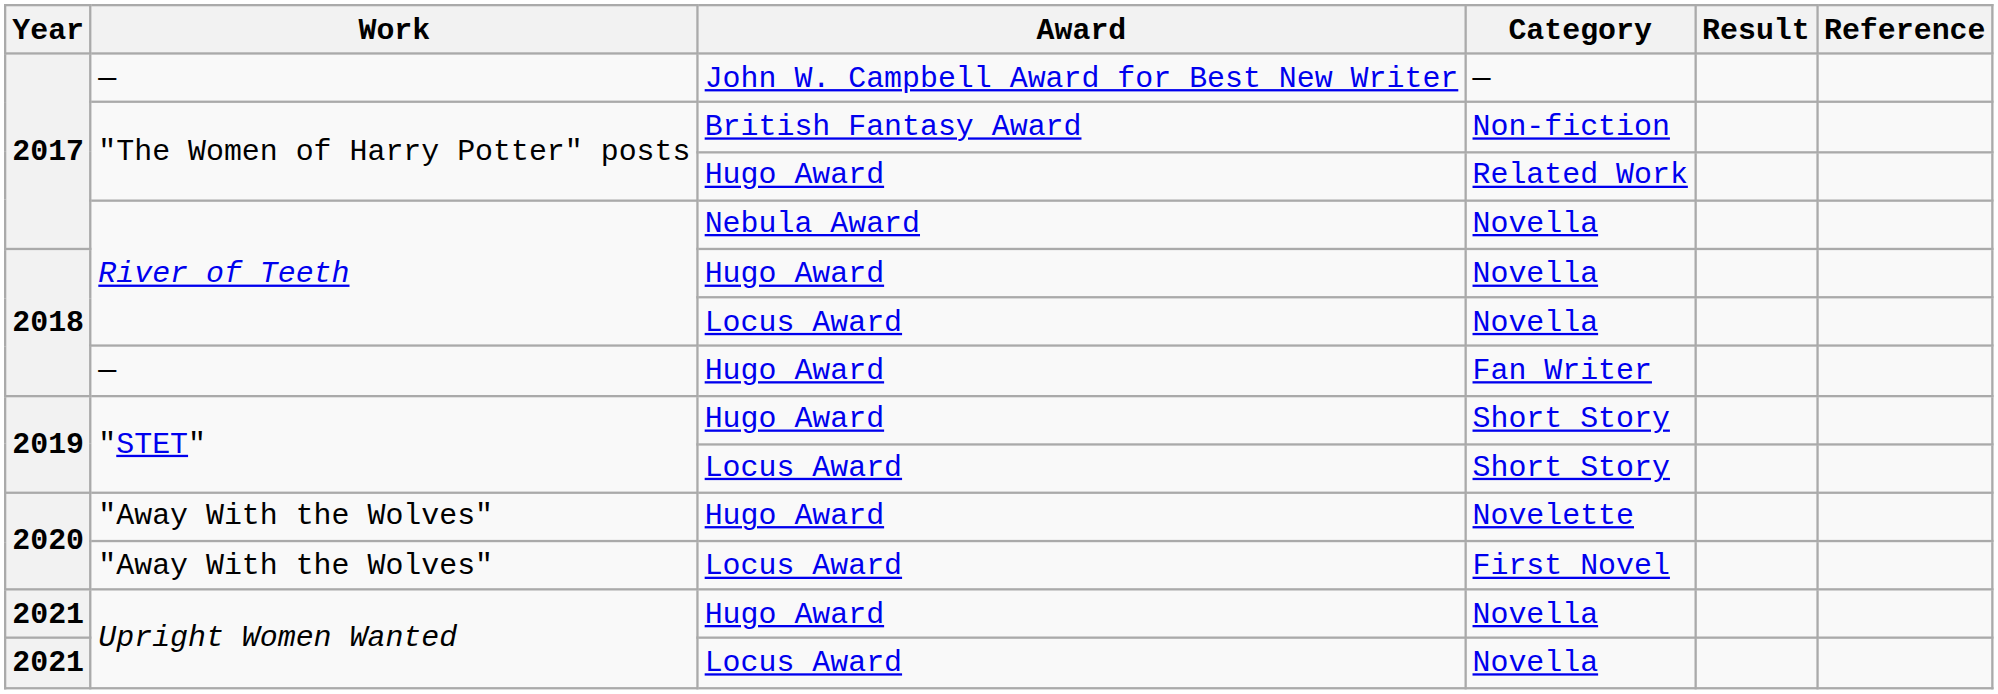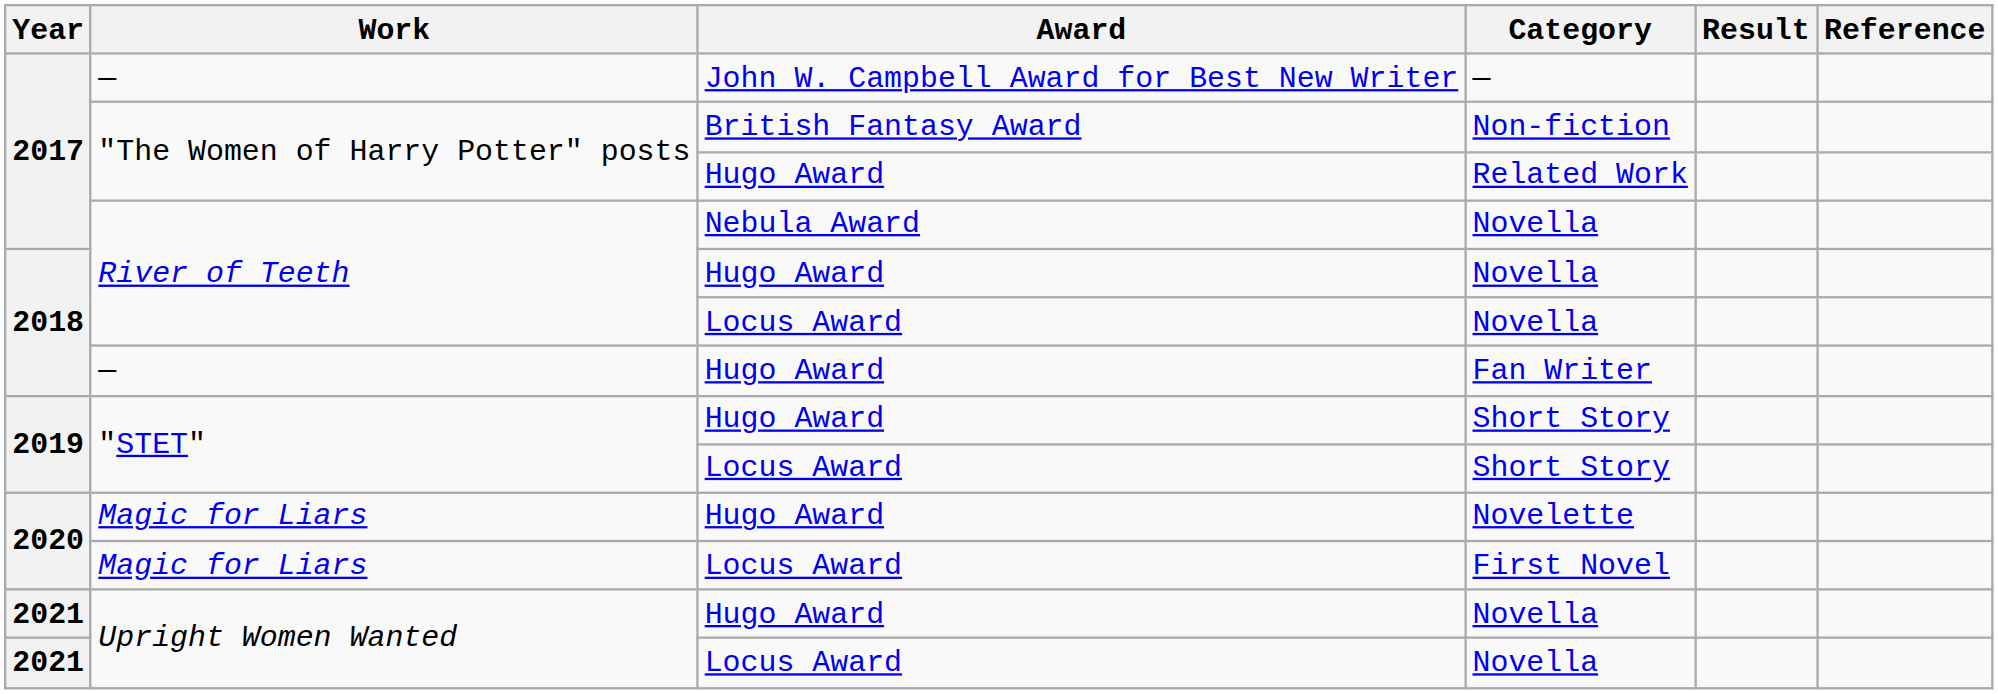Novelette | Work: "Away With the Wolves" -> Magic for Liars
First Novel | Work: "Away With the Wolves" -> Magic for Liars
